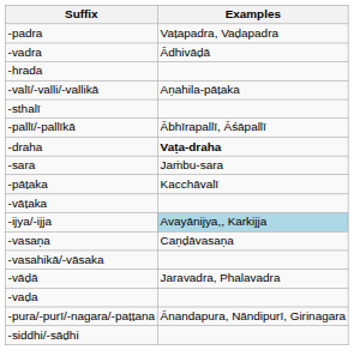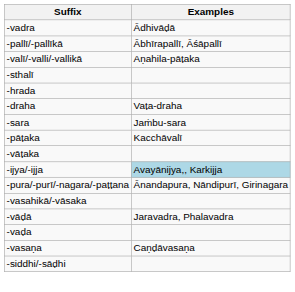- row: -padra | Vaṭapadra, Vaḍapadra
rows swapped: -pallī/-pallīkā <-> -hrada
-draha | Examples: bold -> normal
rows swapped: -vasaṇa <-> -pura/-purī/-nagara/-paṭṭana
